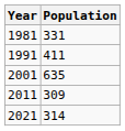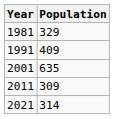1981 | Population: 331 -> 329
1991 | Population: 411 -> 409
